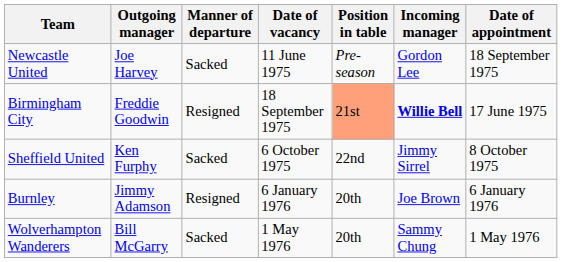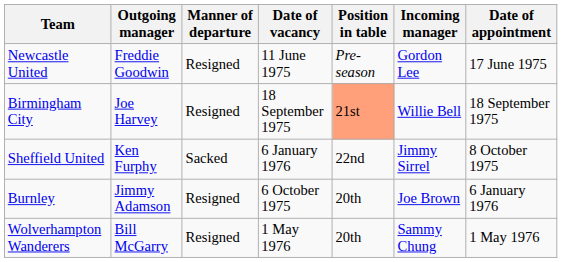Newcastle United | Outgoing manager: Joe Harvey -> Freddie Goodwin
Newcastle United | Manner of departure: Sacked -> Resigned
Newcastle United | Date of appointment: 18 September 1975 -> 17 June 1975
Birmingham City | Outgoing manager: Freddie Goodwin -> Joe Harvey
Birmingham City | Incoming manager: bold -> normal
Birmingham City | Date of appointment: 17 June 1975 -> 18 September 1975
Sheffield United | Date of vacancy: 6 October 1975 -> 6 January 1976
Burnley | Date of vacancy: 6 January 1976 -> 6 October 1975
Wolverhampton Wanderers | Manner of departure: Sacked -> Resigned
